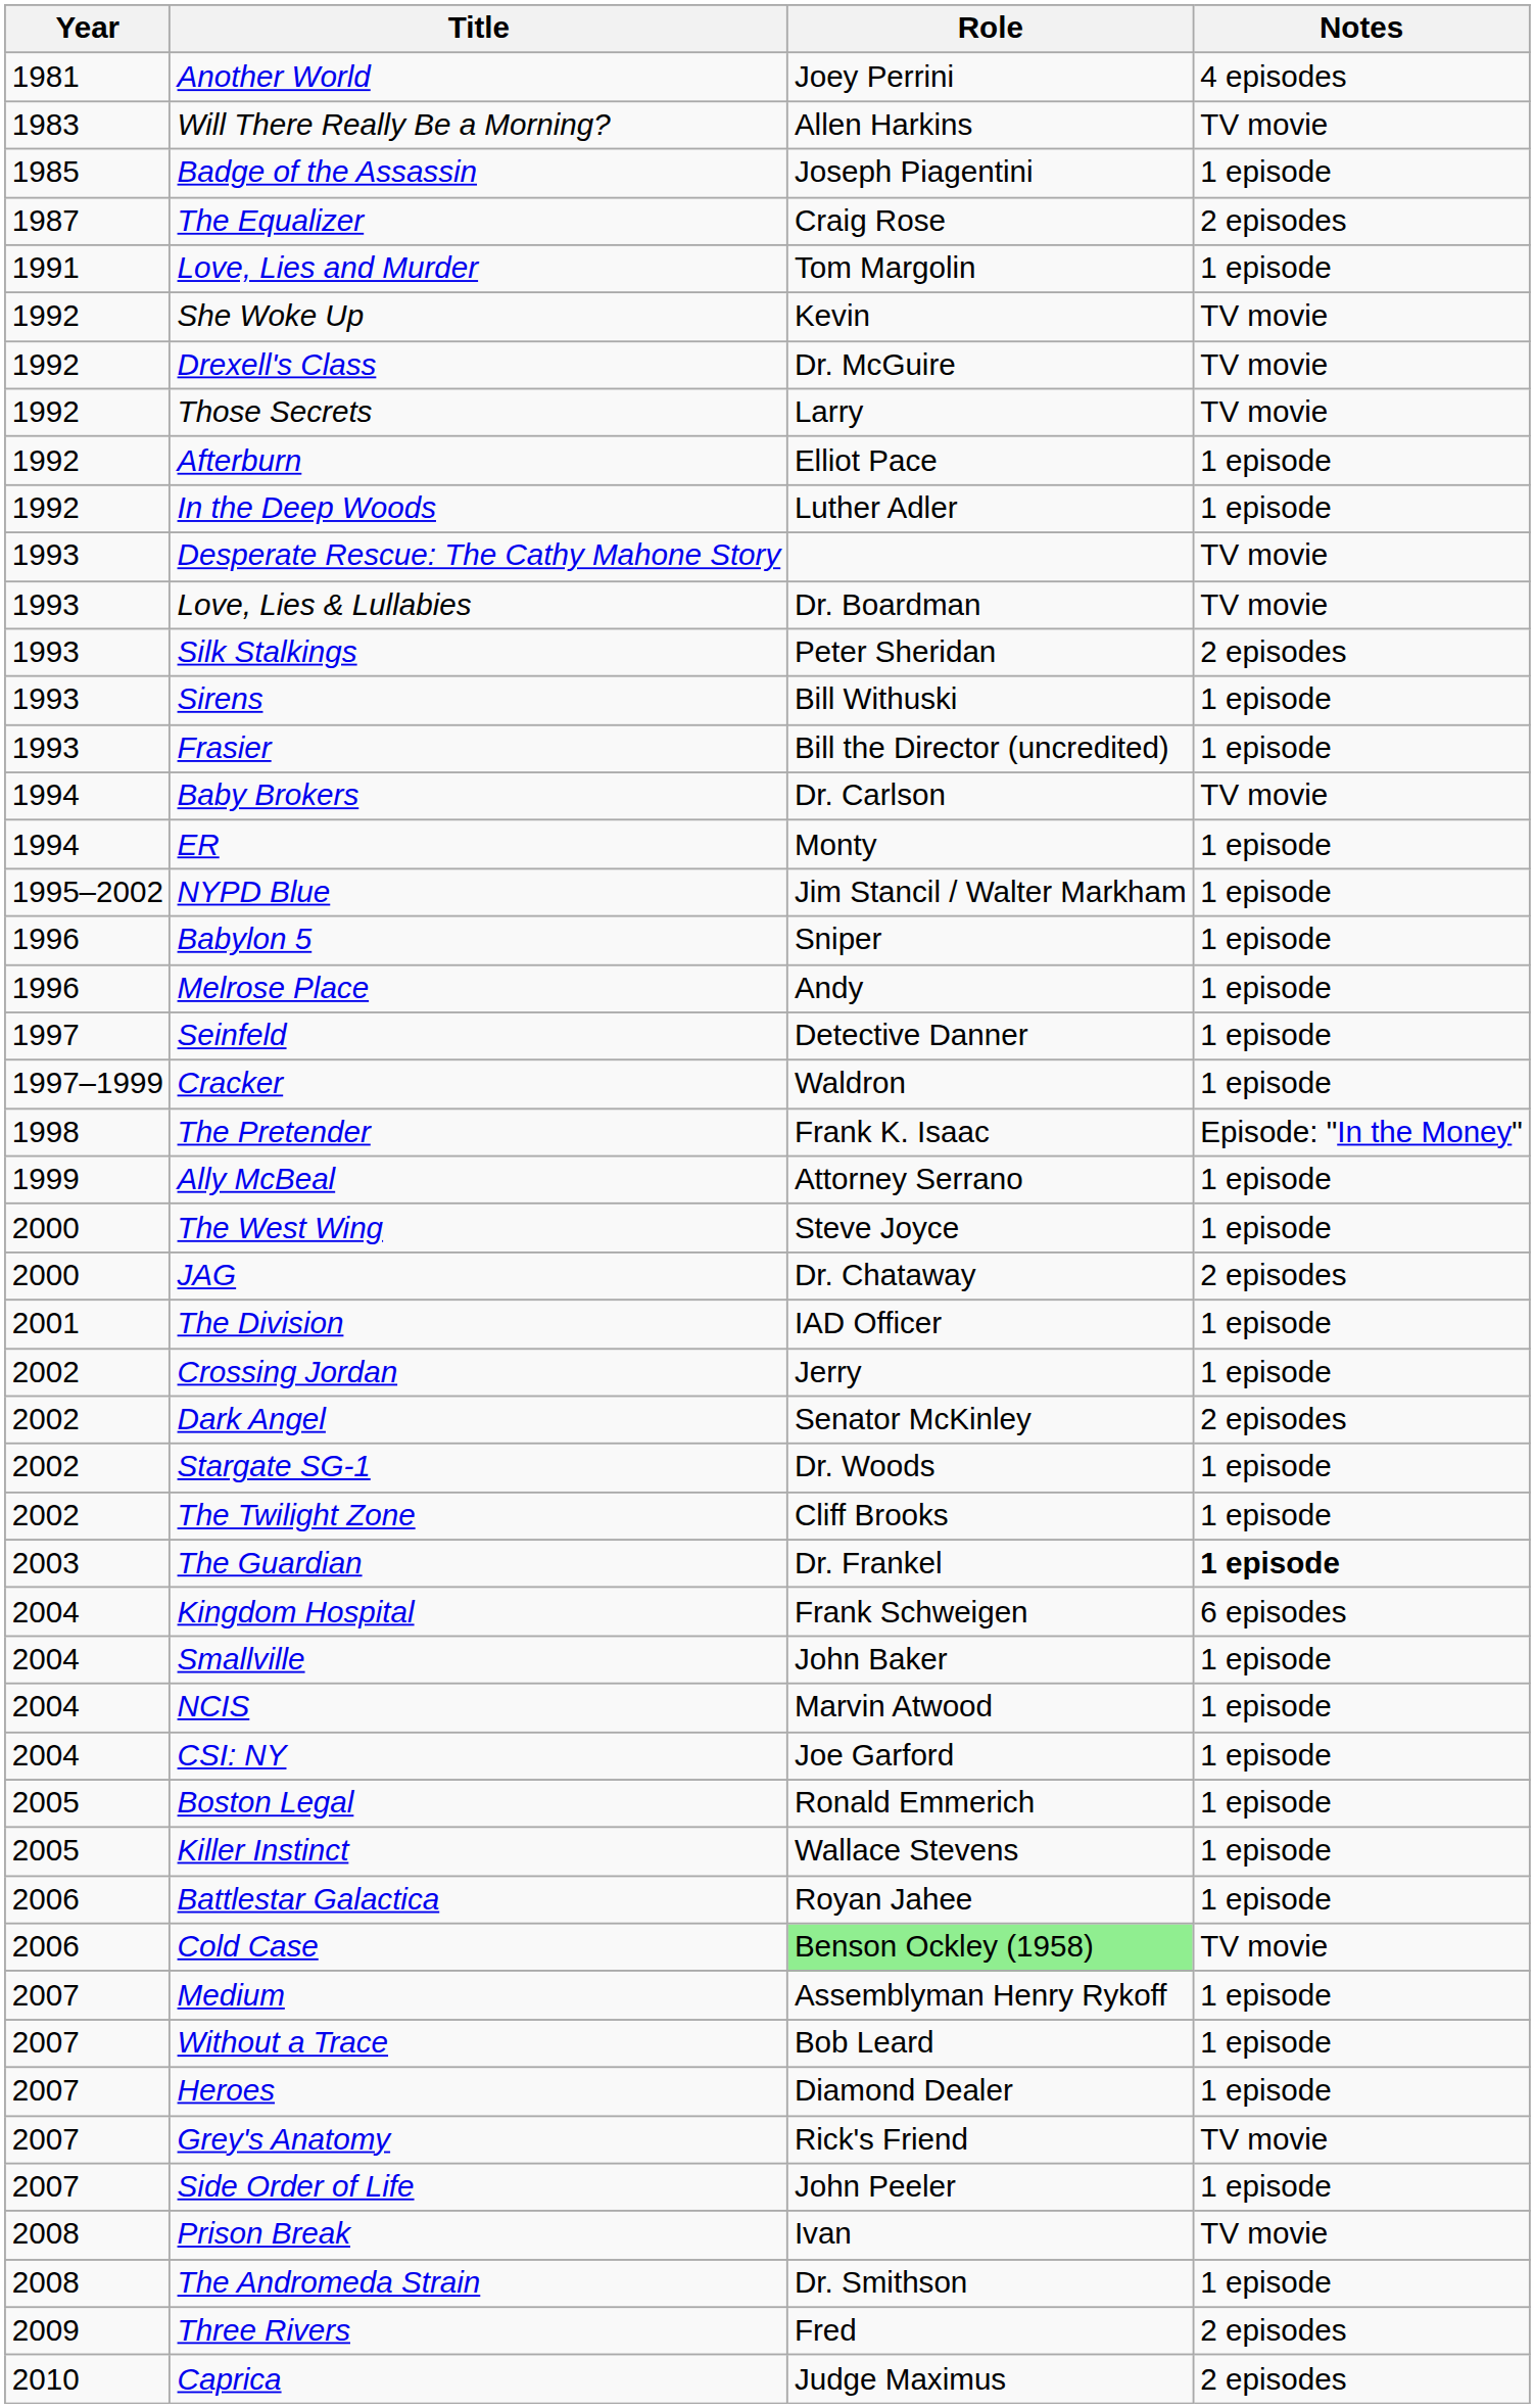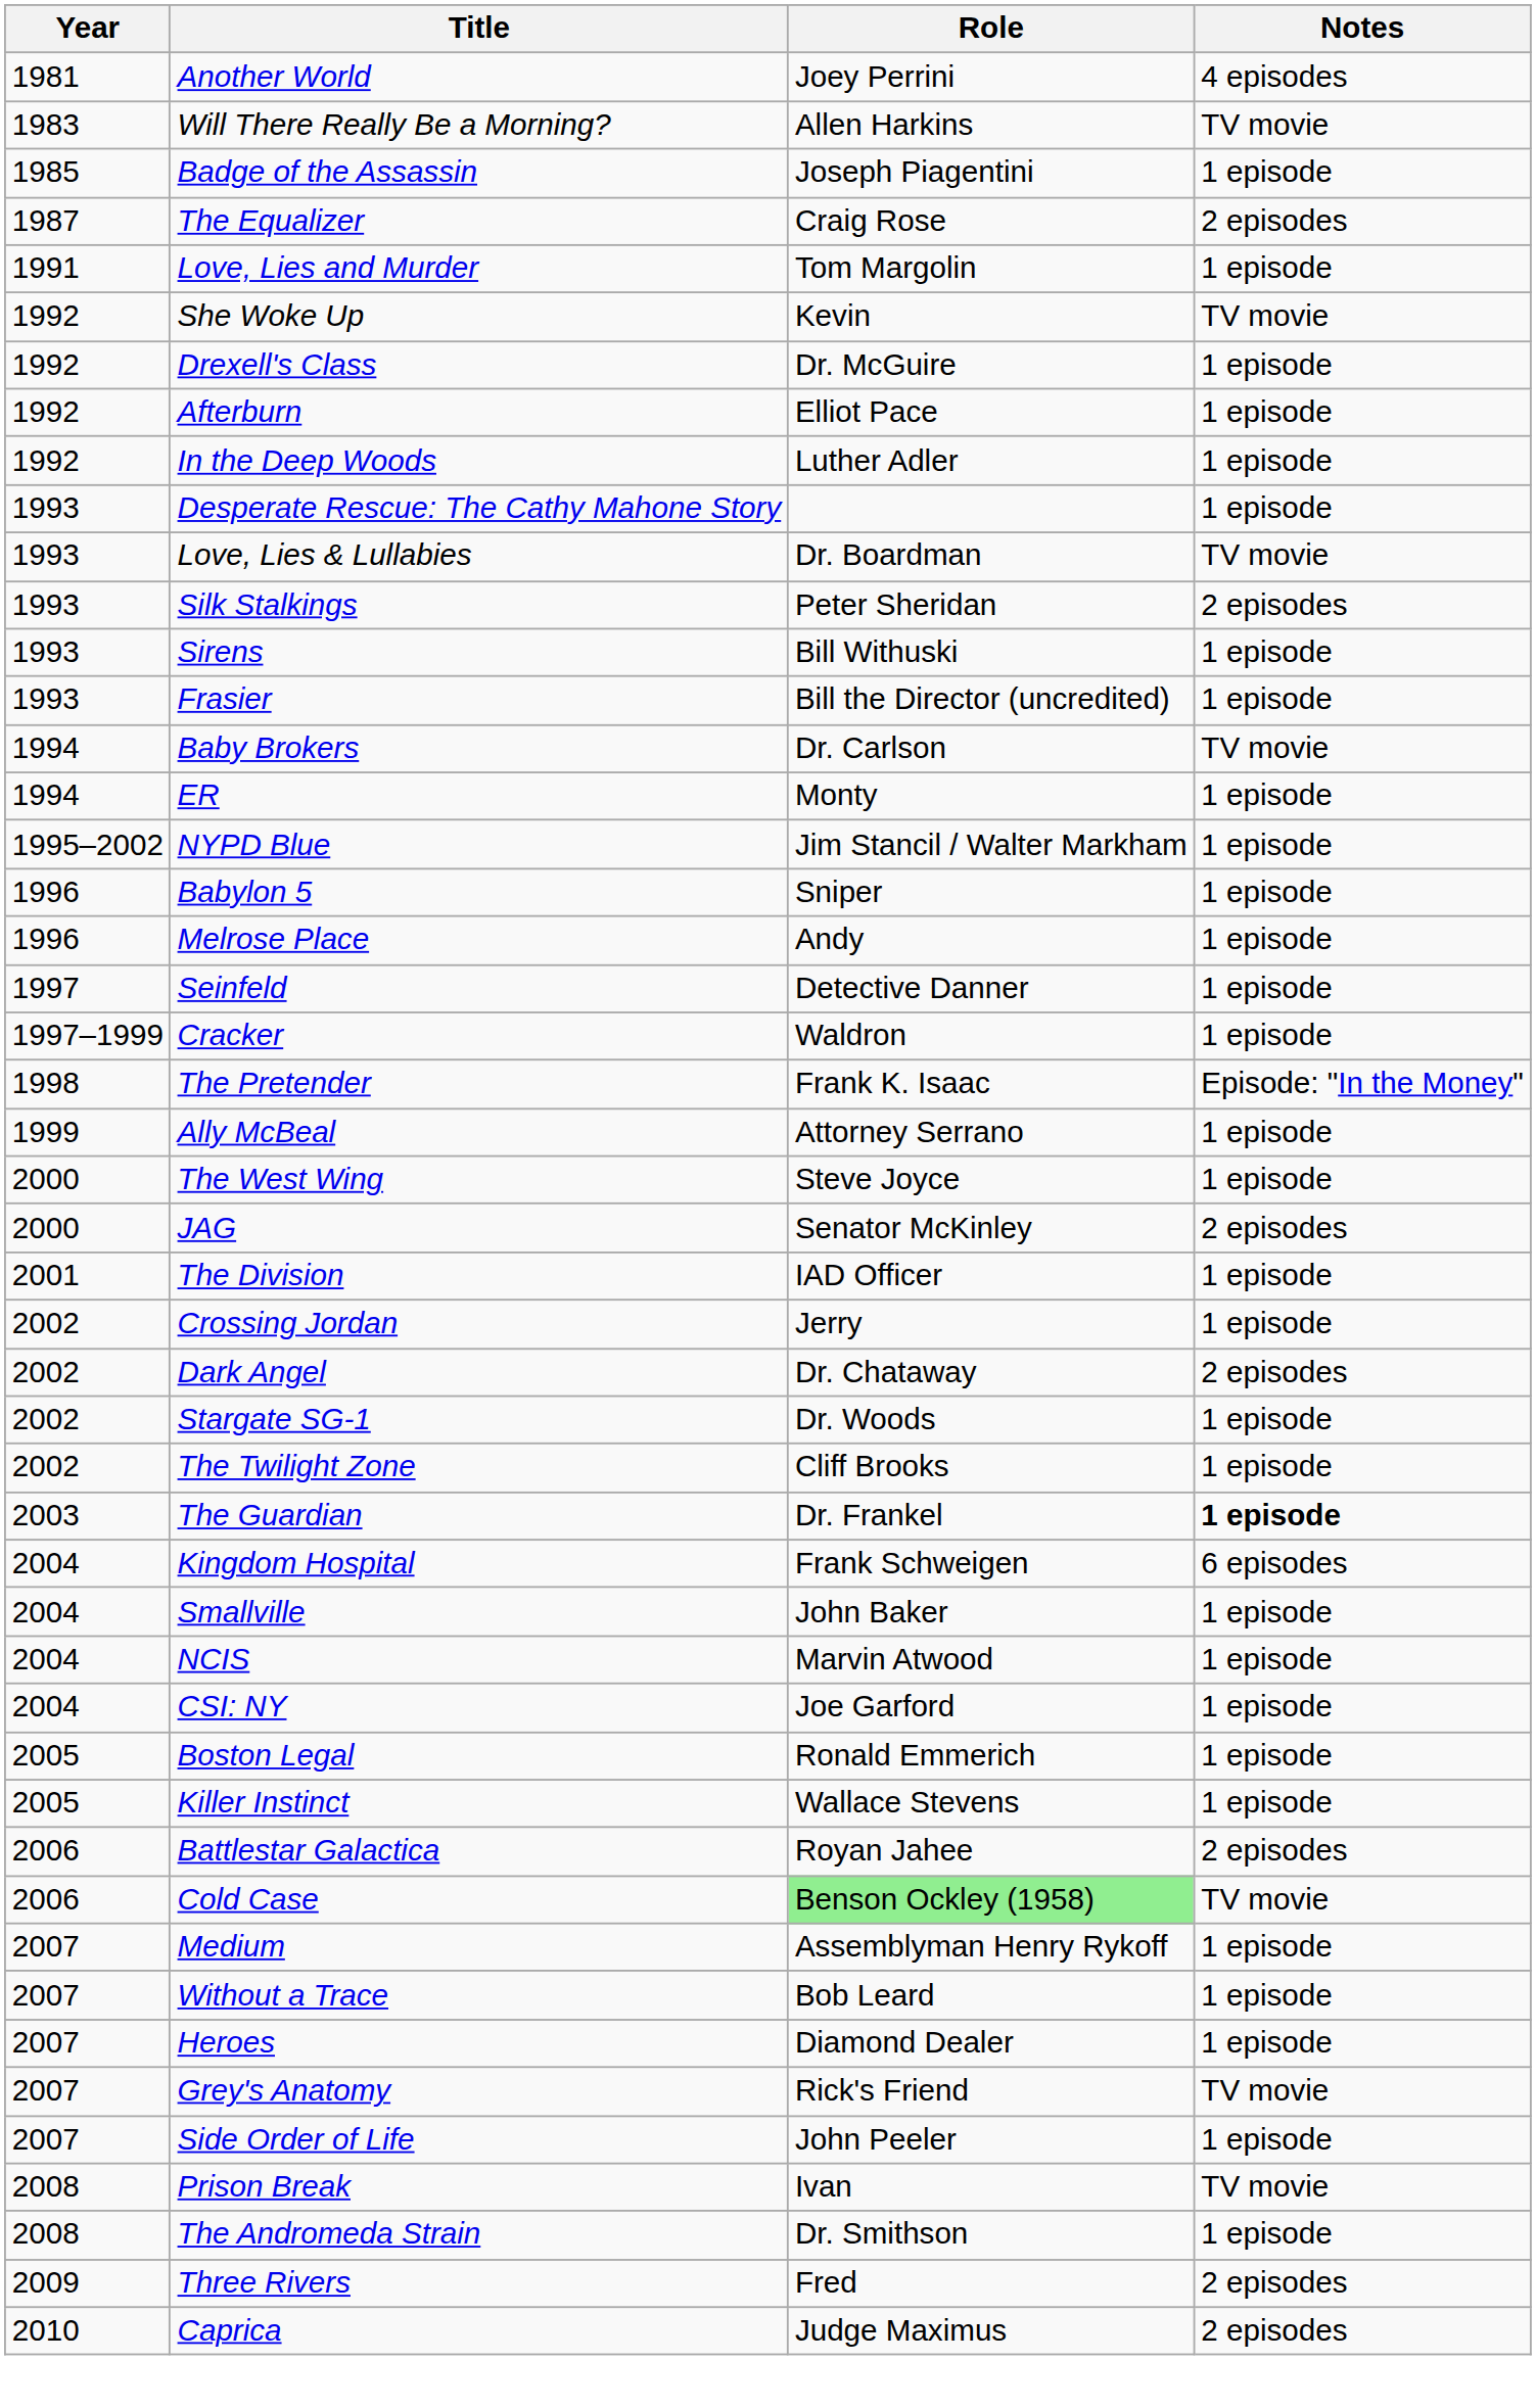Drexell's Class | Notes: TV movie -> 1 episode
- row: 1992 | Those Secrets | Larry | TV movie
Desperate Rescue: The Cathy Mahone Story | Notes: TV movie -> 1 episode
JAG | Role: Dr. Chataway -> Senator McKinley
Dark Angel | Role: Senator McKinley -> Dr. Chataway
Battlestar Galactica | Notes: 1 episode -> 2 episodes
